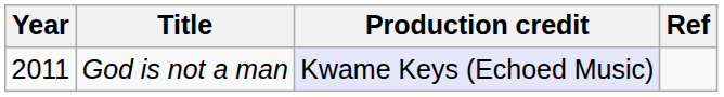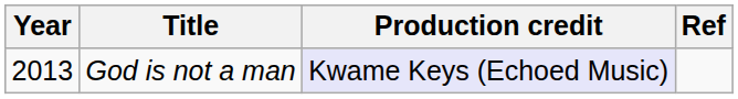God is not a man | Year: 2011 -> 2013
